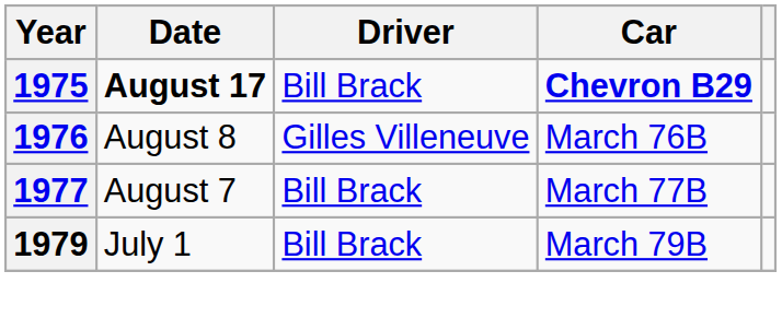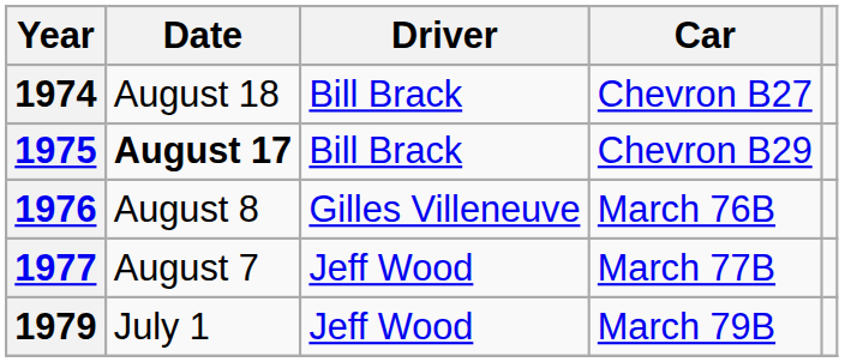+ row: 1974 | August 18 | Bill Brack | Chevron B27
1975 | Car: bold -> normal
1977 | Driver: Bill Brack -> Jeff Wood
1979 | Driver: Bill Brack -> Jeff Wood
